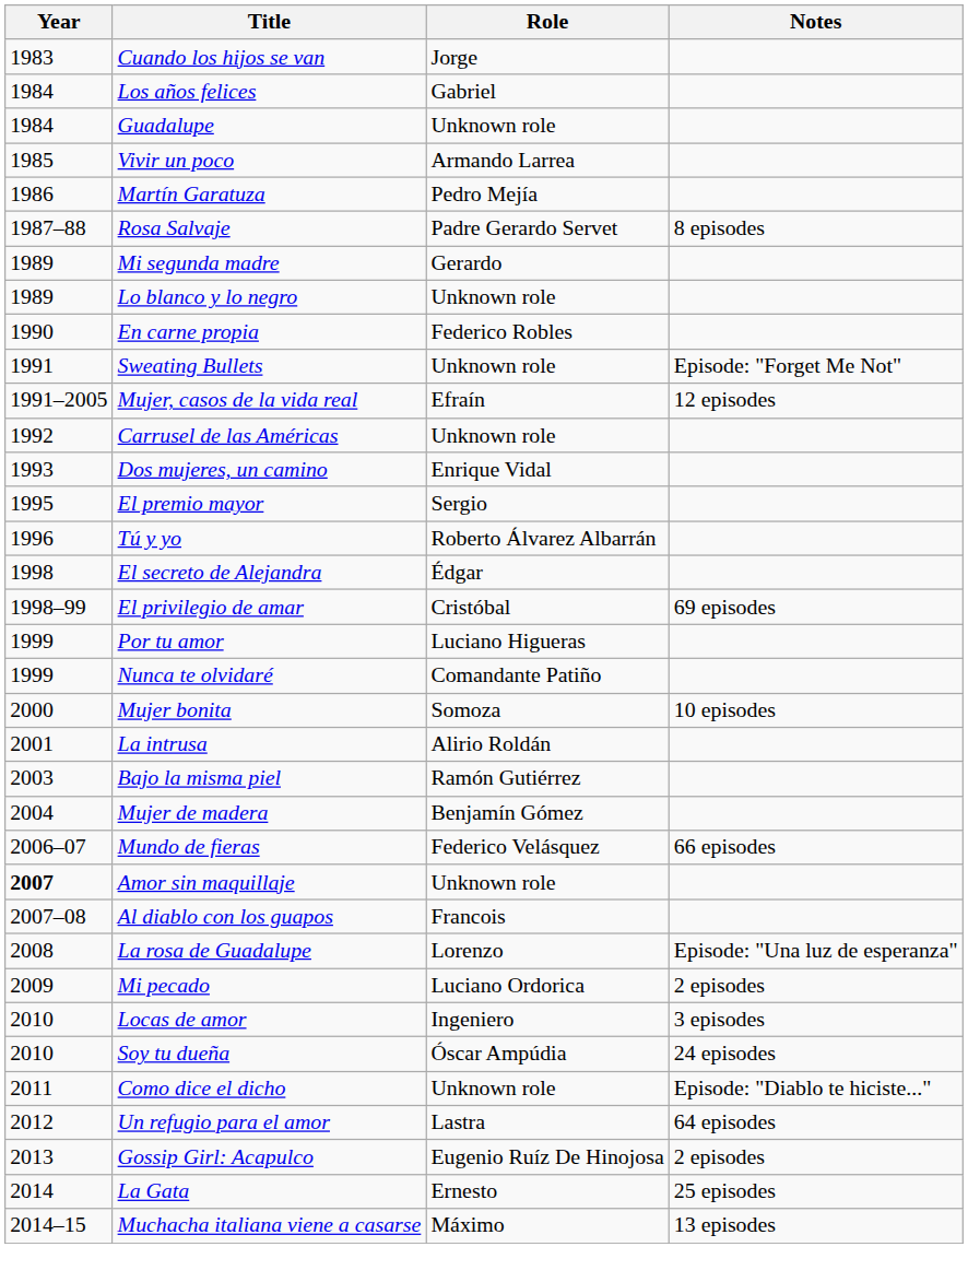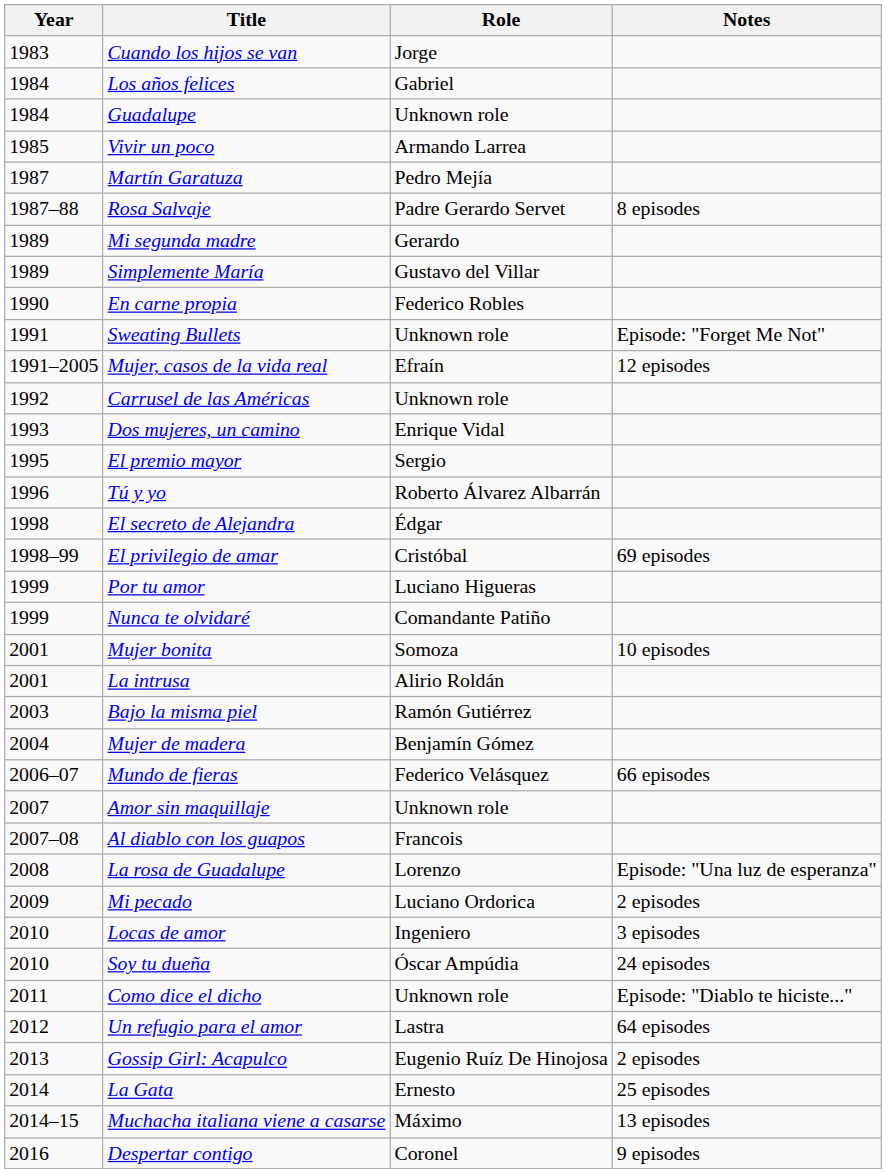Martín Garatuza | Year: 1986 -> 1987
- row: 1989 | Lo blanco y lo negro | Unknown role
+ row: 1989 | Simplemente María | Gustavo del Villar
Mujer bonita | Year: 2000 -> 2001
Amor sin maquillaje | Year: bold -> normal
+ row: 2016 | Despertar contigo | Coronel | 9 episodes
